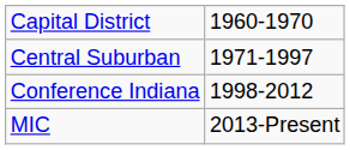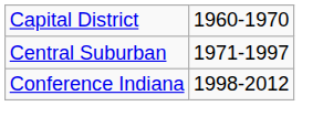- row: MIC | 2013-Present
